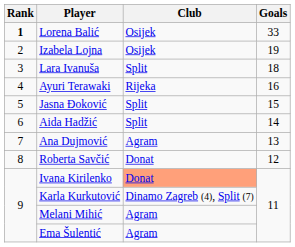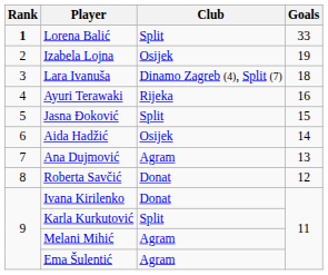Lorena Balić | Club: Osijek -> Split
Lara Ivanuša | Club: Split -> Dinamo Zagreb (4), Split (7)
Aida Hadžić | Club: Split -> Osijek
Ivana Kirilenko | Club: lightsalmon background -> no background
Karla Kurkutović | Club: Dinamo Zagreb (4), Split (7) -> Split
